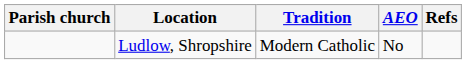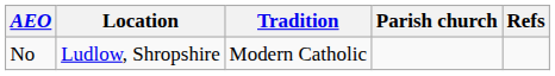columns swapped: Parish church <-> AEO
